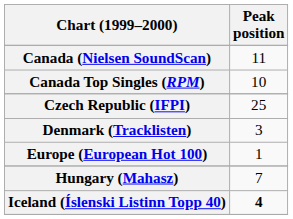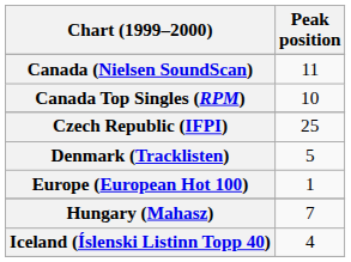Denmark (Tracklisten) | Peak position: 3 -> 5
Iceland (Íslenski Listinn Topp 40) | Peak position: bold -> normal
